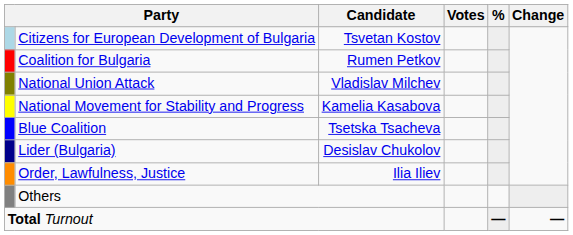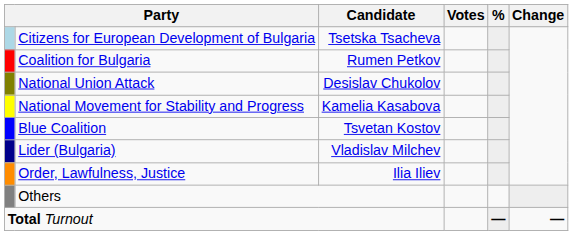Citizens for European Development of Bulgaria | Candidate: Tsvetan Kostov -> Tsetska Tsacheva
National Union Attack | Candidate: Vladislav Milchev -> Desislav Chukolov
Blue Coalition | Candidate: Tsetska Tsacheva -> Tsvetan Kostov
Lider (Bulgaria) | Candidate: Desislav Chukolov -> Vladislav Milchev
